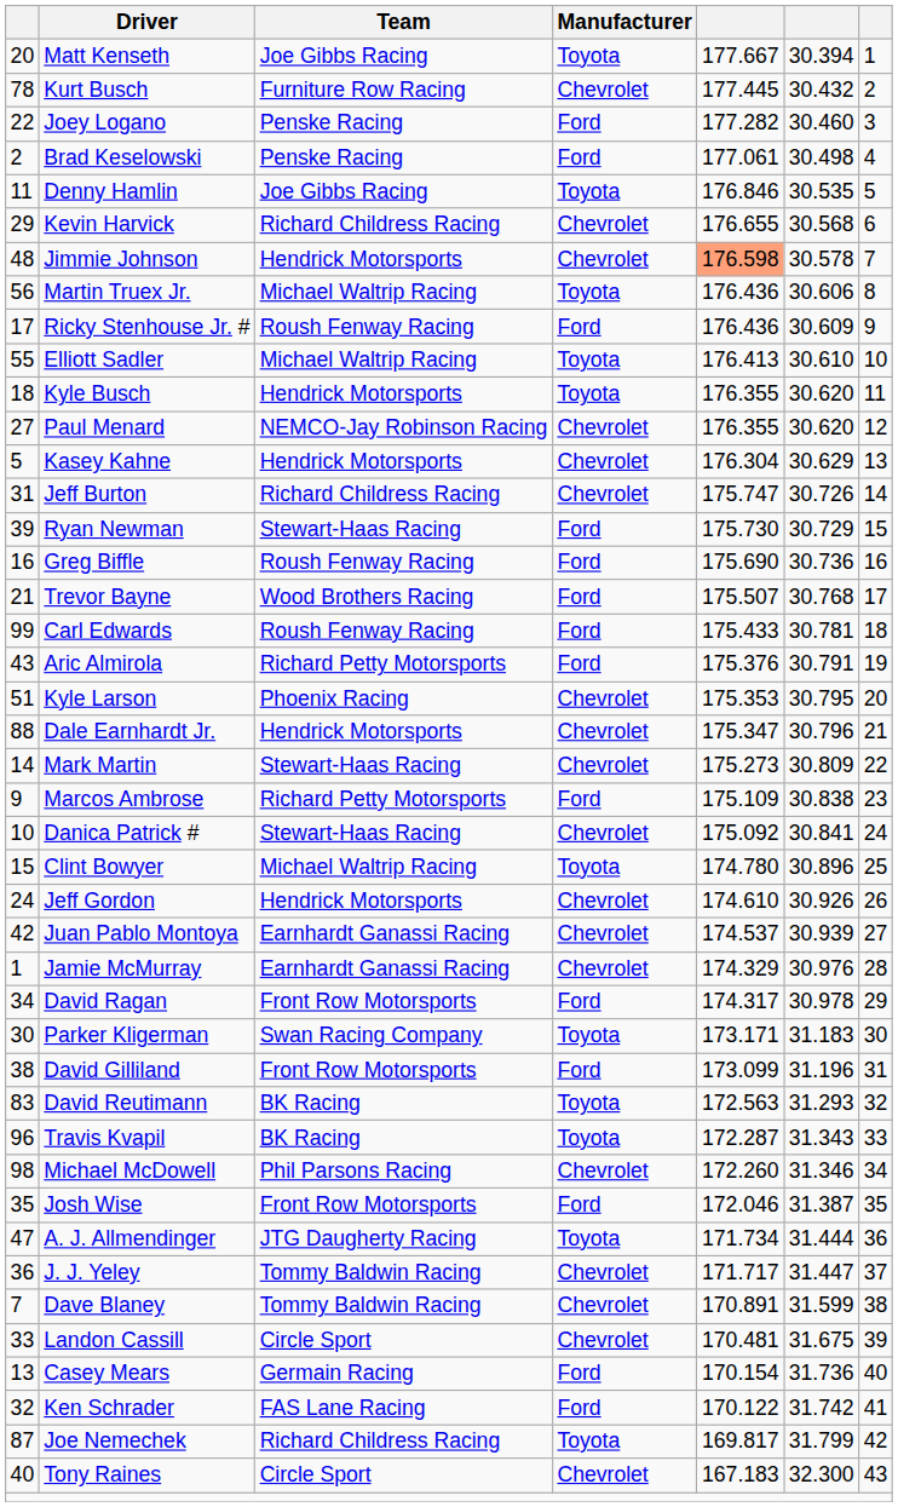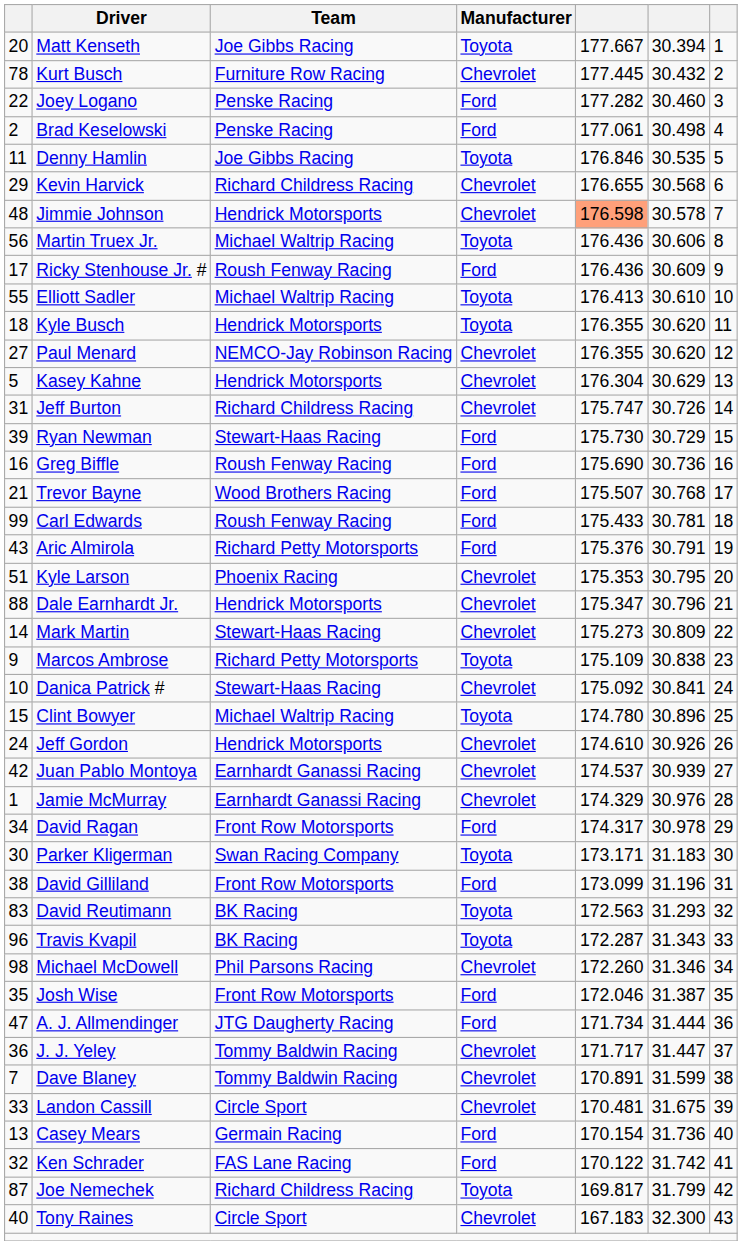Marcos Ambrose | Manufacturer: Ford -> Toyota
A. J. Allmendinger | Manufacturer: Toyota -> Ford
